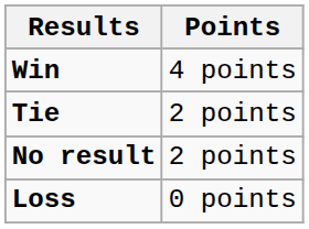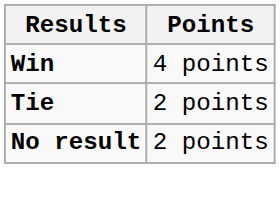- row: Loss | 0 points
